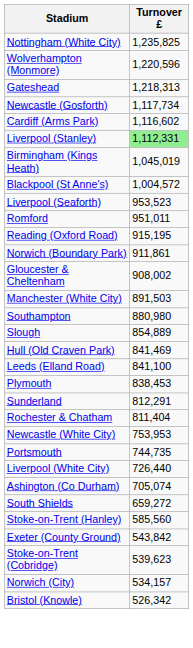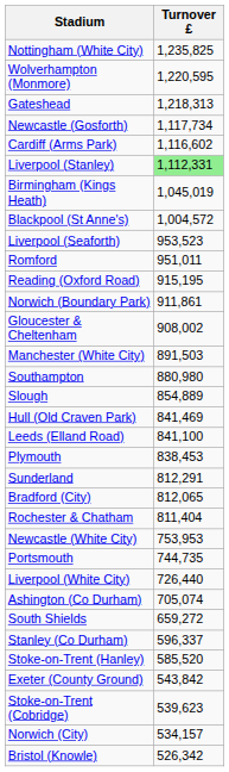Wolverhampton (Monmore) | Turnover £: 1,220,596 -> 1,220,595
+ row: Bradford (City) | 812,065
+ row: Stanley (Co Durham) | 596,337
Stoke-on-Trent (Hanley) | Turnover £: 585,560 -> 585,520
